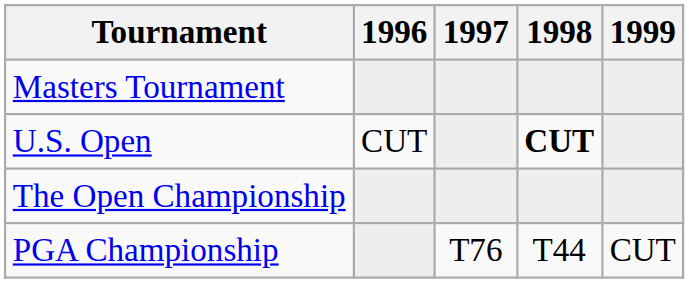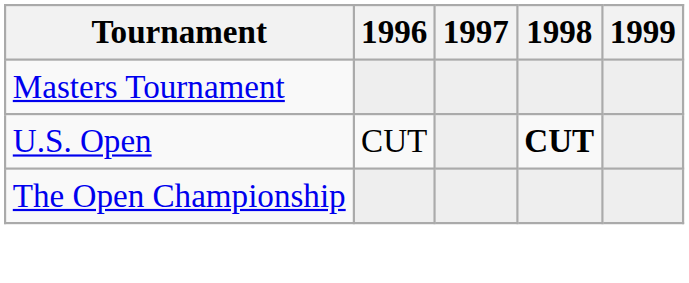- row: PGA Championship | T76 | T44 | CUT
